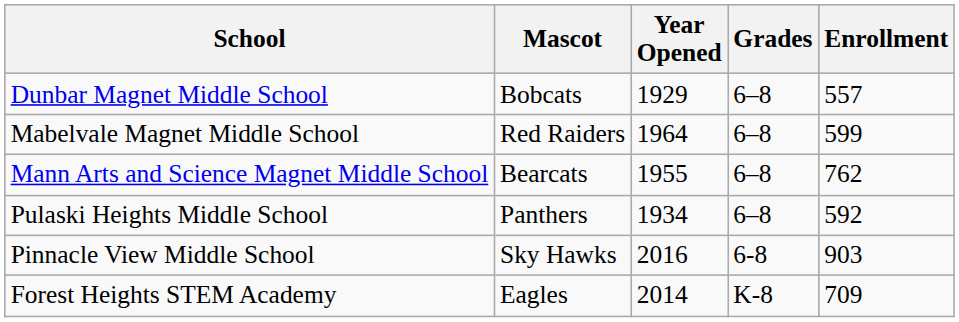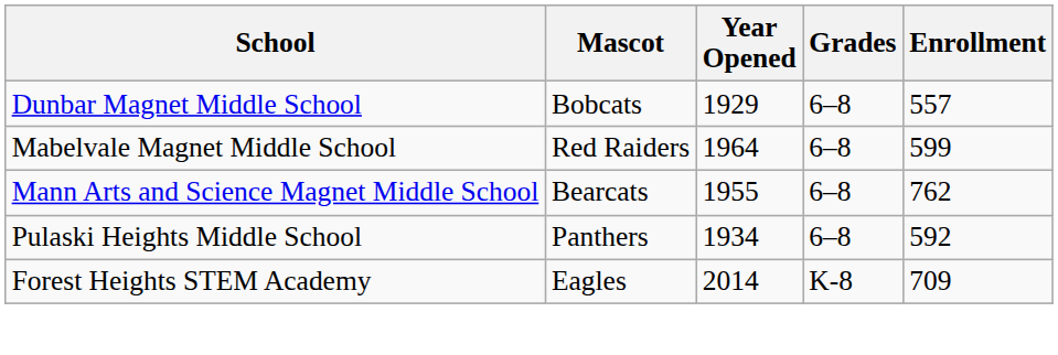- row: Pinnacle View Middle School | Sky Hawks | 2016 | 6-8 | 903
